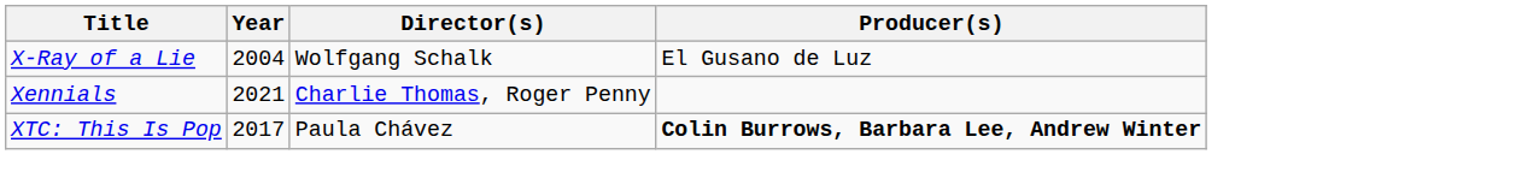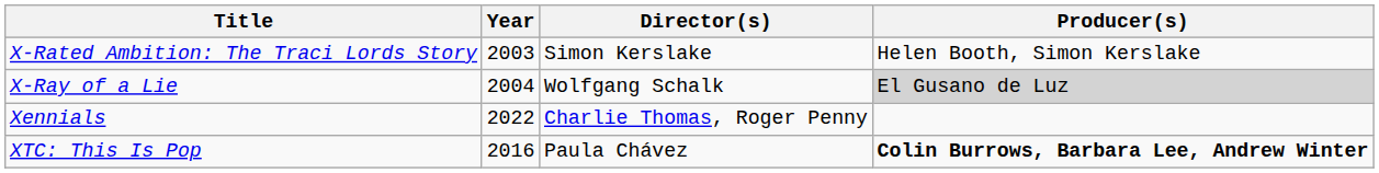+ row: X-Rated Ambition: The Traci Lords Story | 2003 | Simon Kerslake | Helen Booth, Simon Kerslake
X-Ray of a Lie | Producer(s): no background -> lightgrey background
Xennials | Year: 2021 -> 2022
XTC: This Is Pop | Year: 2017 -> 2016
